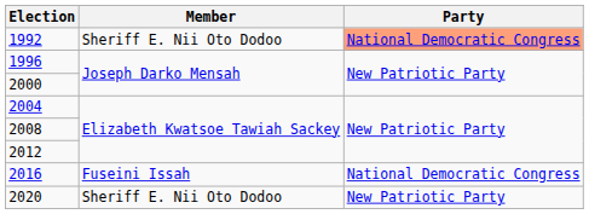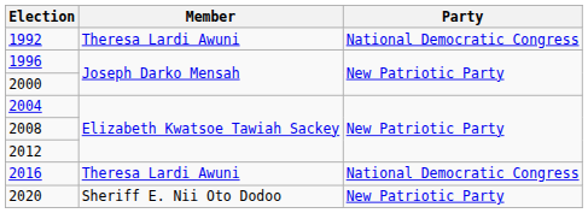1992 | Member: Sheriff E. Nii Oto Dodoo -> Theresa Lardi Awuni
1992 | Party: lightsalmon background -> no background
2016 | Member: Fuseini Issah -> Theresa Lardi Awuni
